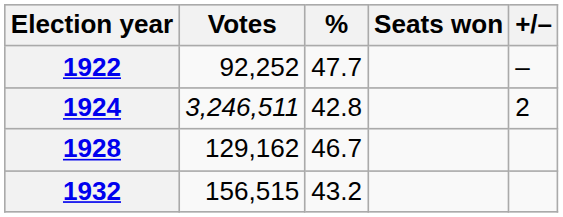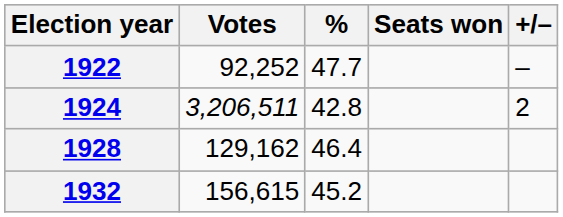1924 | Votes: 3,246,511 -> 3,206,511
1928 | %: 46.7 -> 46.4
1932 | Votes: 156,515 -> 156,615
1932 | %: 43.2 -> 45.2
